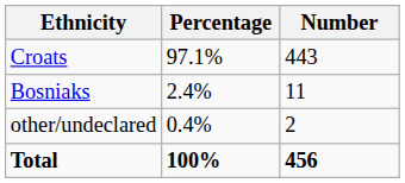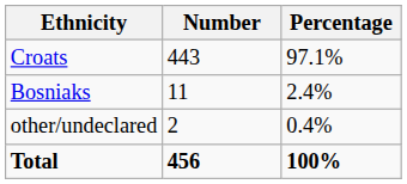columns swapped: Number <-> Percentage
